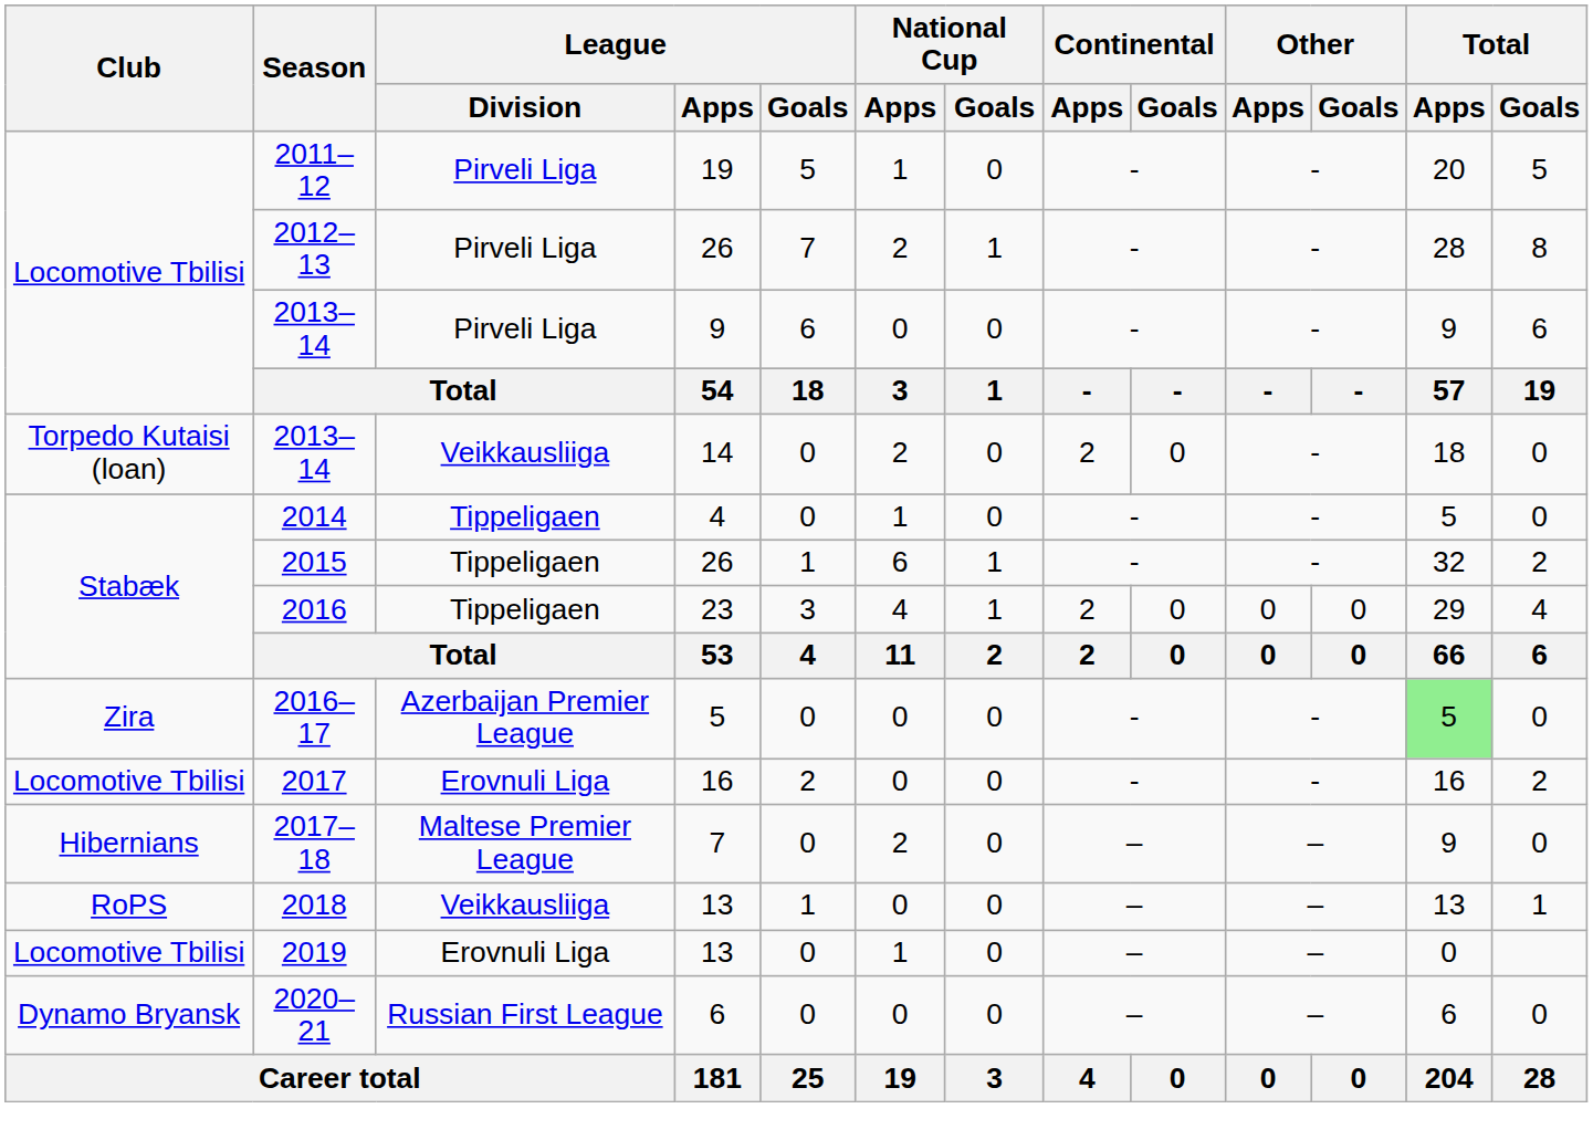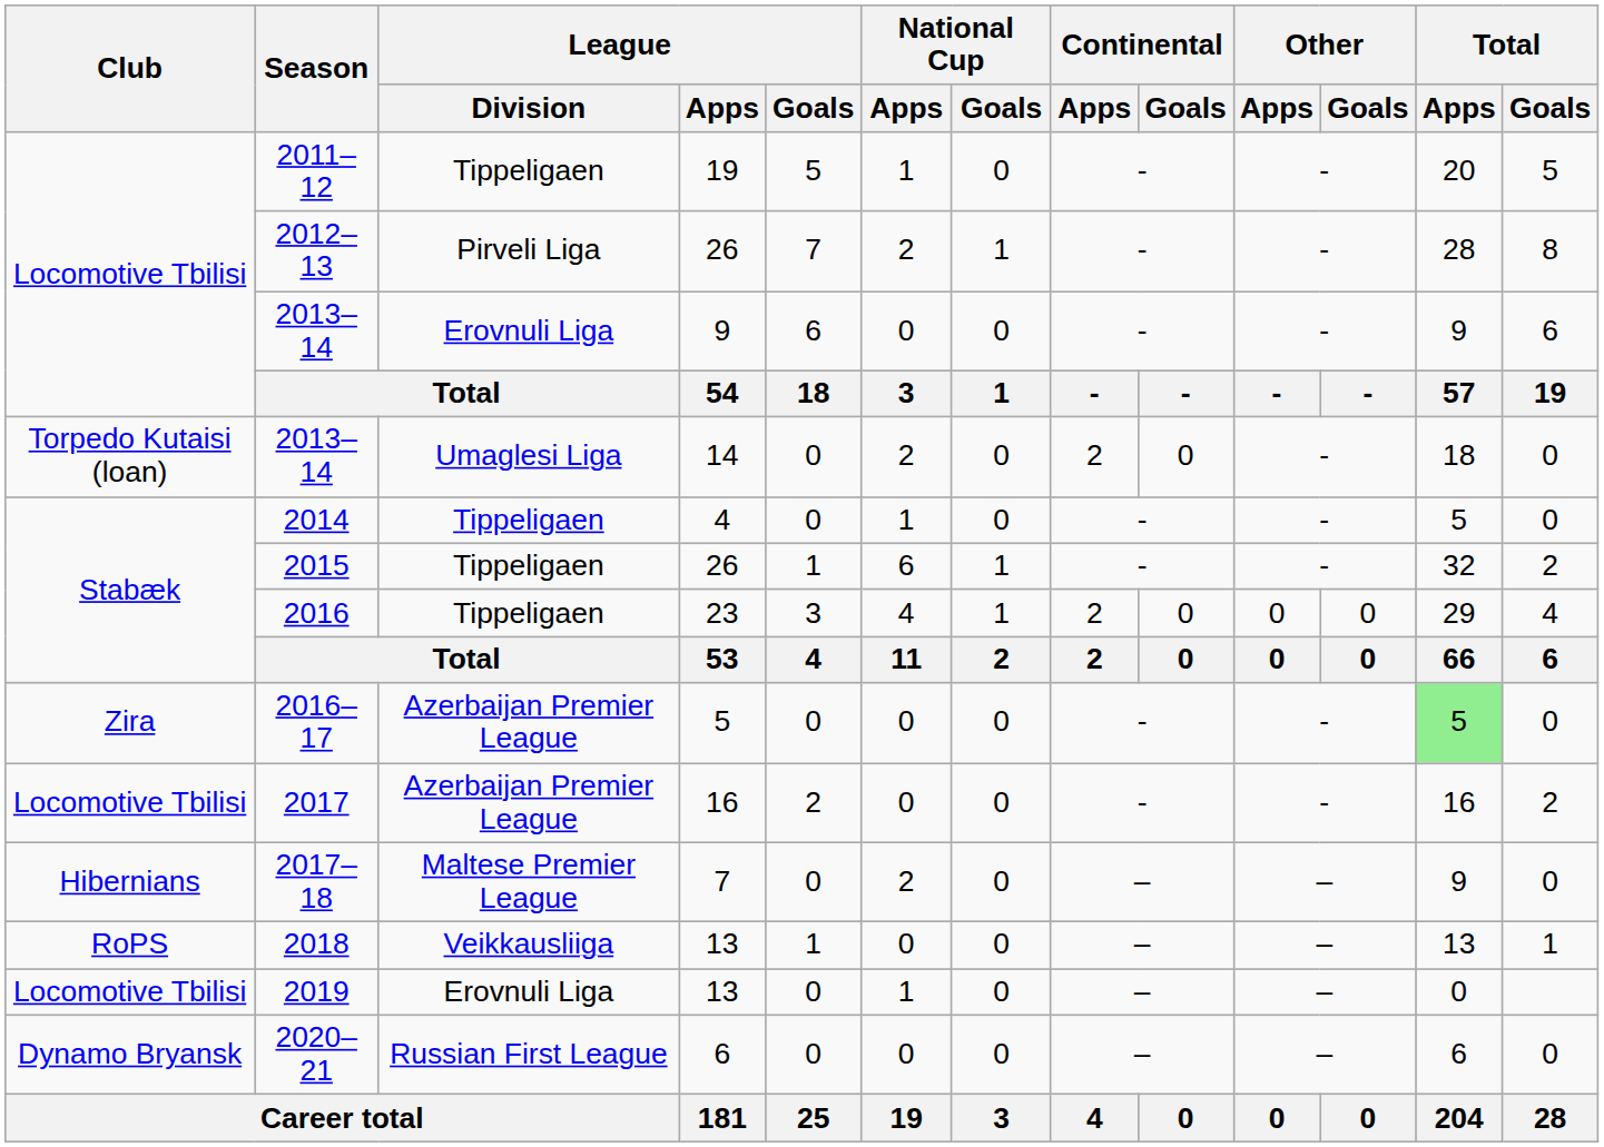2011–12 | League / Division: Pirveli Liga -> Tippeligaen
2013–14 / 9 | League / Division: Pirveli Liga -> Erovnuli Liga
2013–14 / 14 | League / Division: Veikkausliiga -> Umaglesi Liga
2017 | League / Division: Erovnuli Liga -> Azerbaijan Premier League
